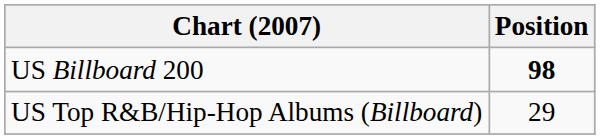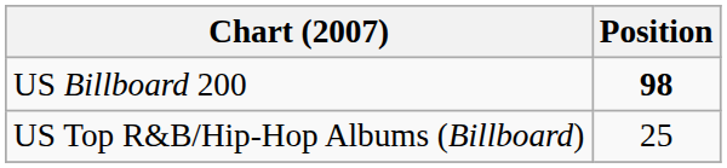US Top R&B/Hip-Hop Albums (Billboard) | Position: 29 -> 25
